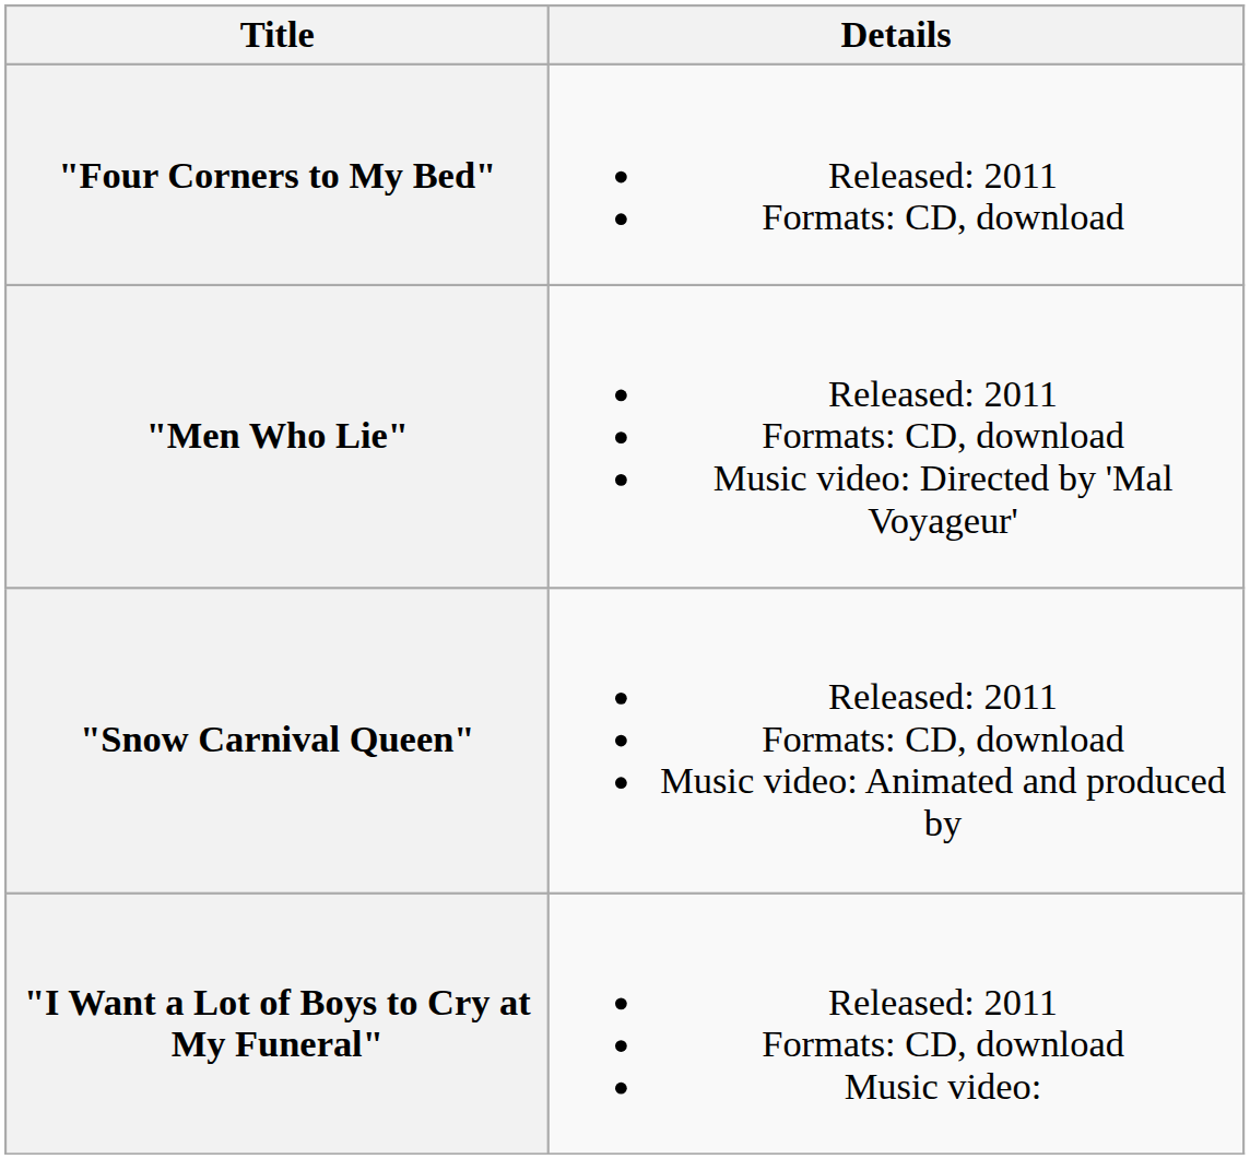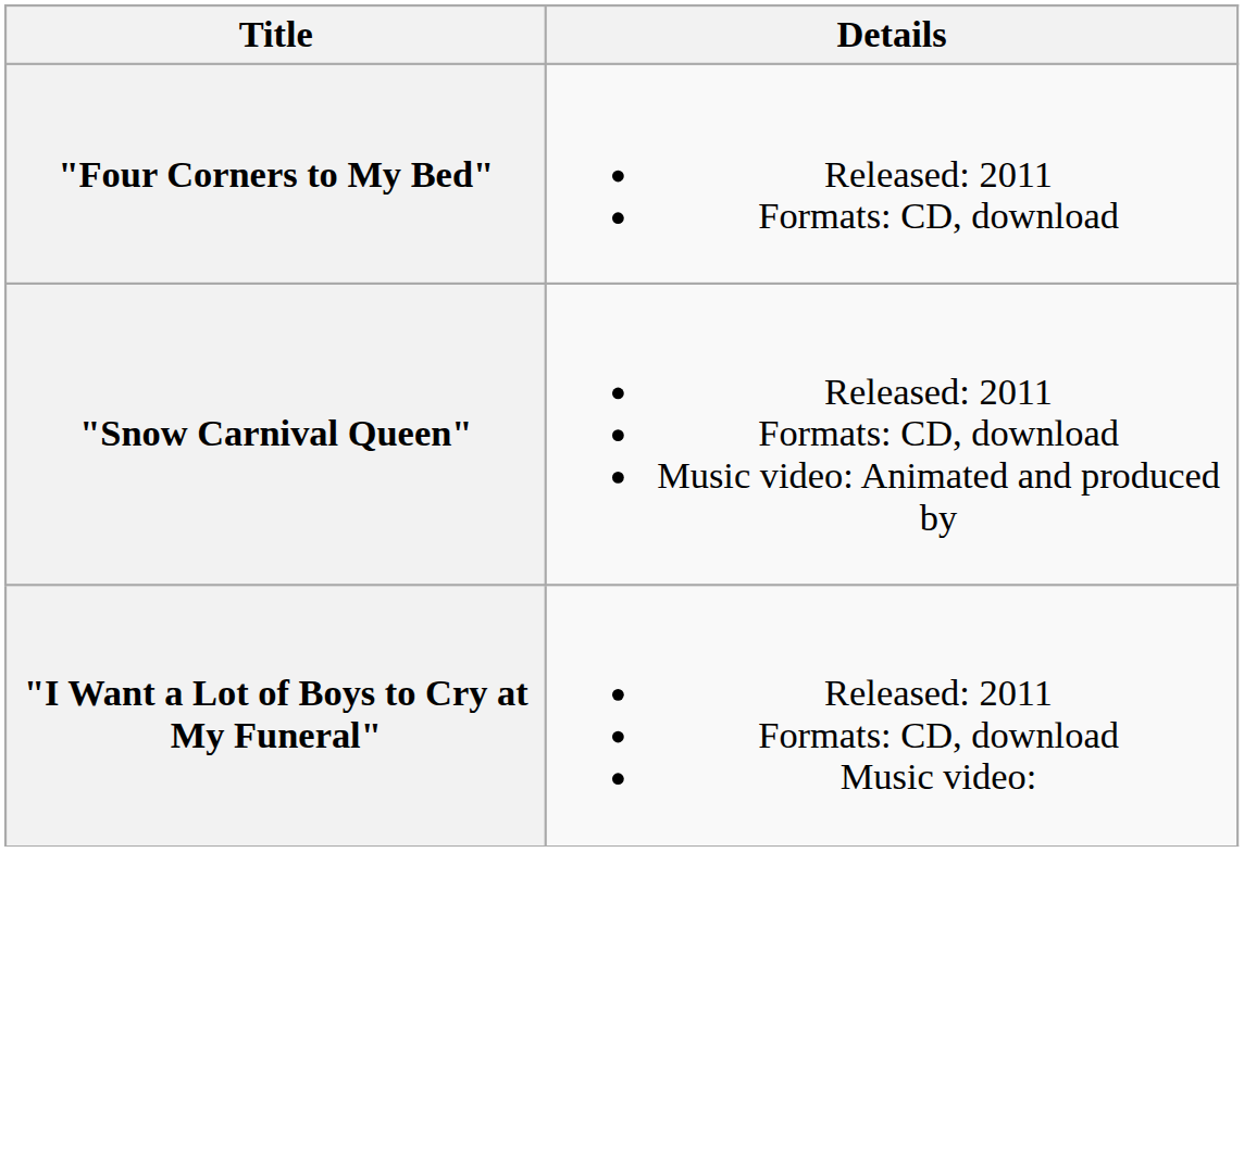- row: "Men Who Lie" | Released: 2011 Formats: CD, download Music video: Directed by 'Mal Voyageur'
